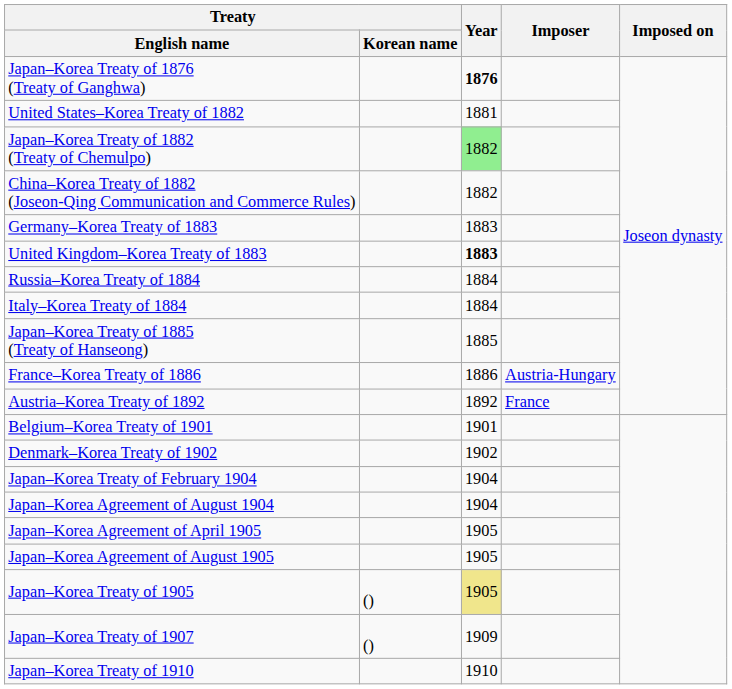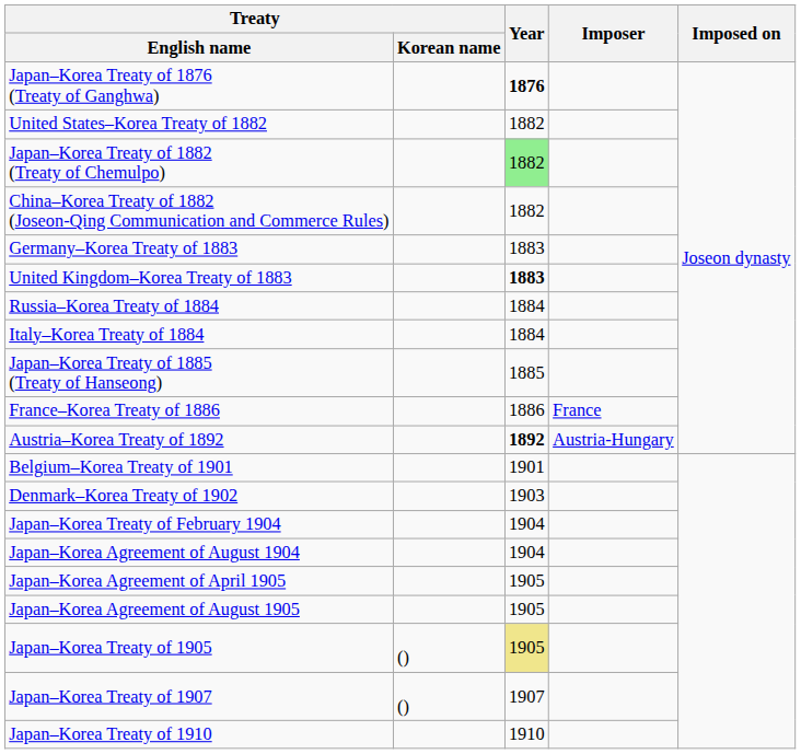United States–Korea Treaty of 1882 | Year: 1881 -> 1882
France–Korea Treaty of 1886 | Imposer: Austria-Hungary -> France
Austria–Korea Treaty of 1892 | Year: normal -> bold
Austria–Korea Treaty of 1892 | Imposer: France -> Austria-Hungary
Denmark–Korea Treaty of 1902 | Year: 1902 -> 1903
Japan–Korea Treaty of 1907 | Year: 1909 -> 1907
